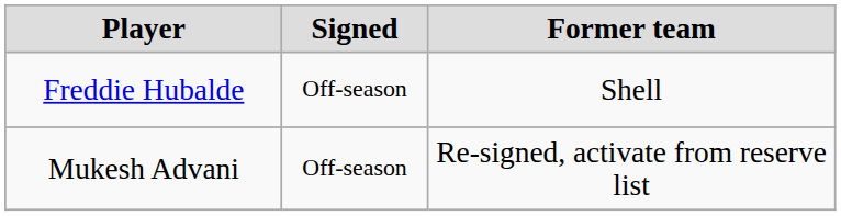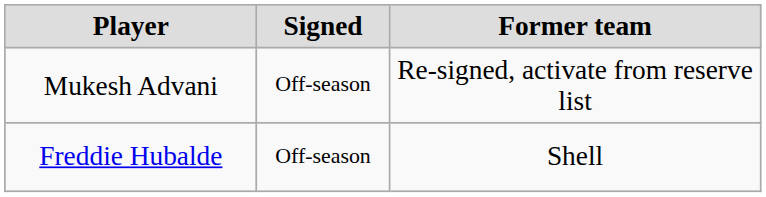rows swapped: Freddie Hubalde <-> Mukesh Advani
